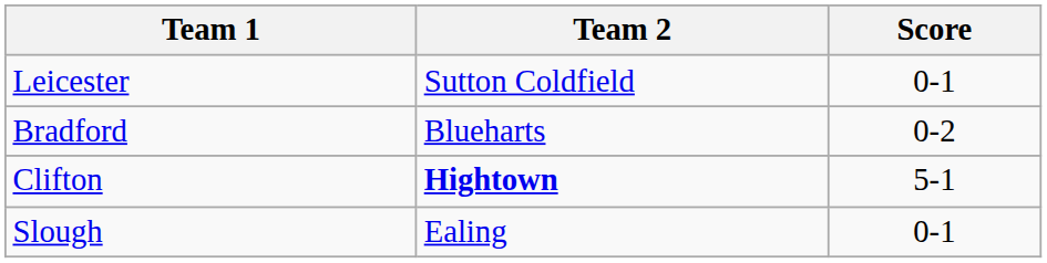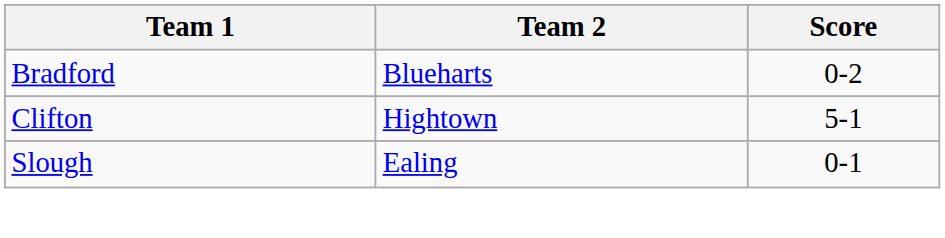- row: Leicester | Sutton Coldfield | 0-1
Clifton | Team 2: bold -> normal
